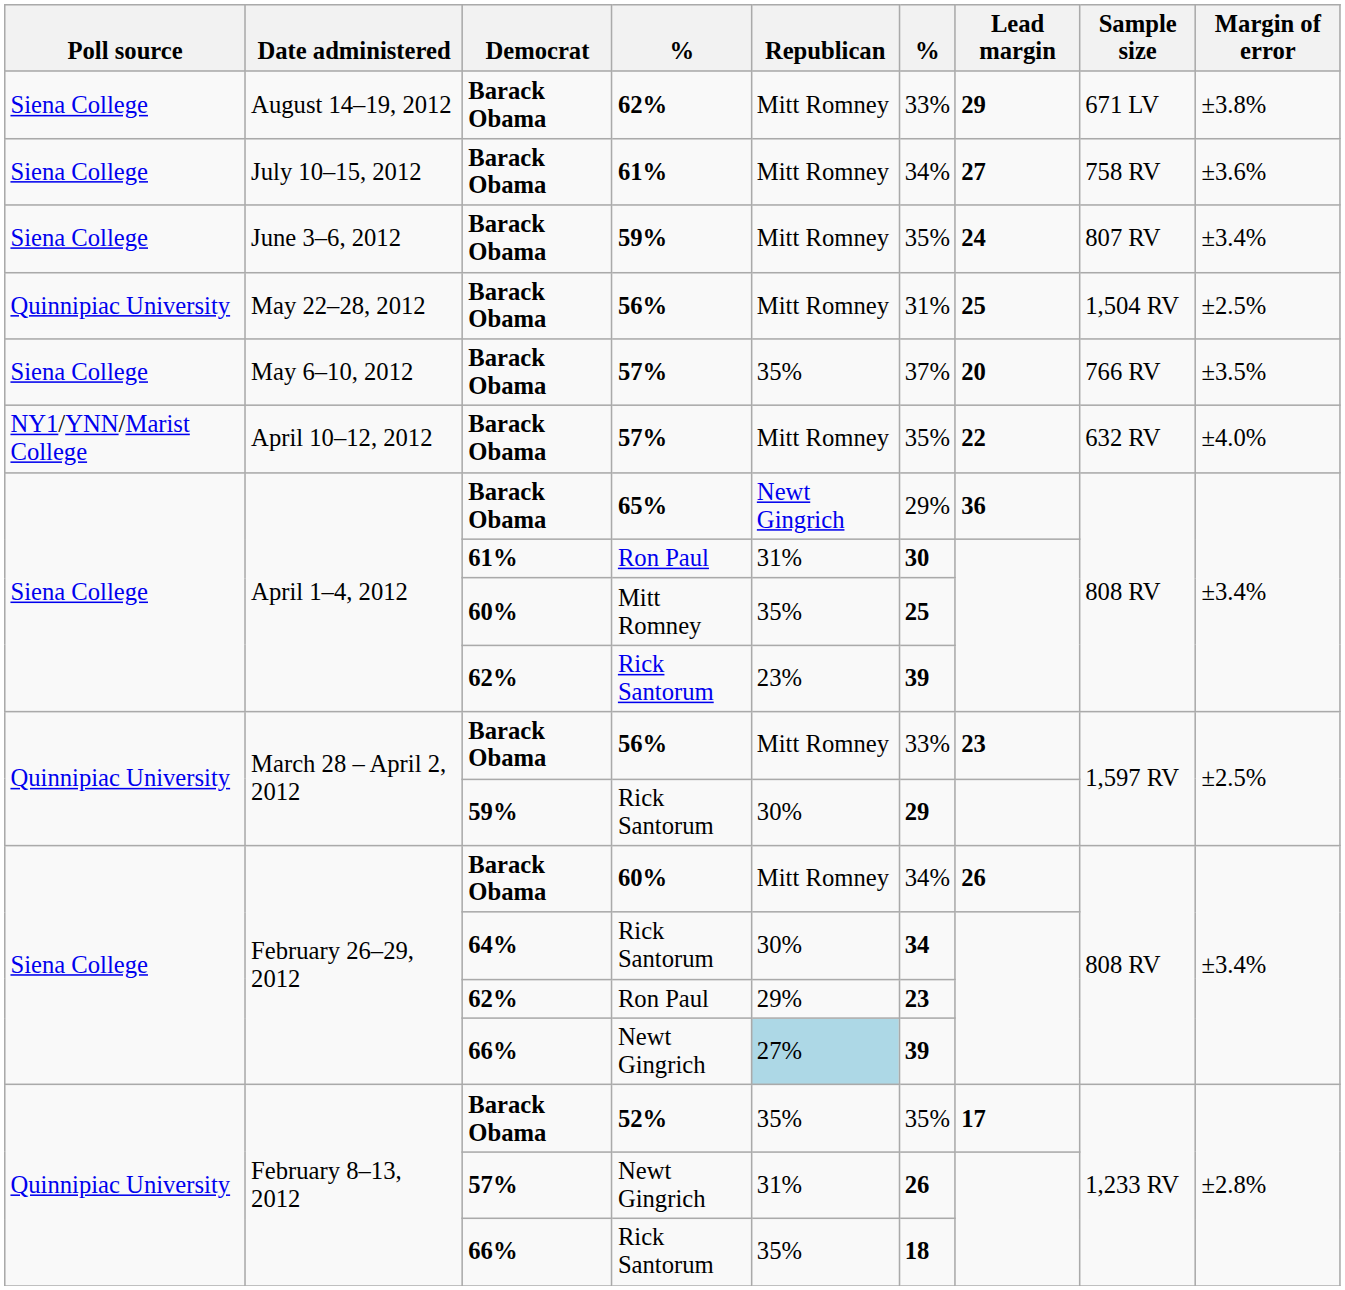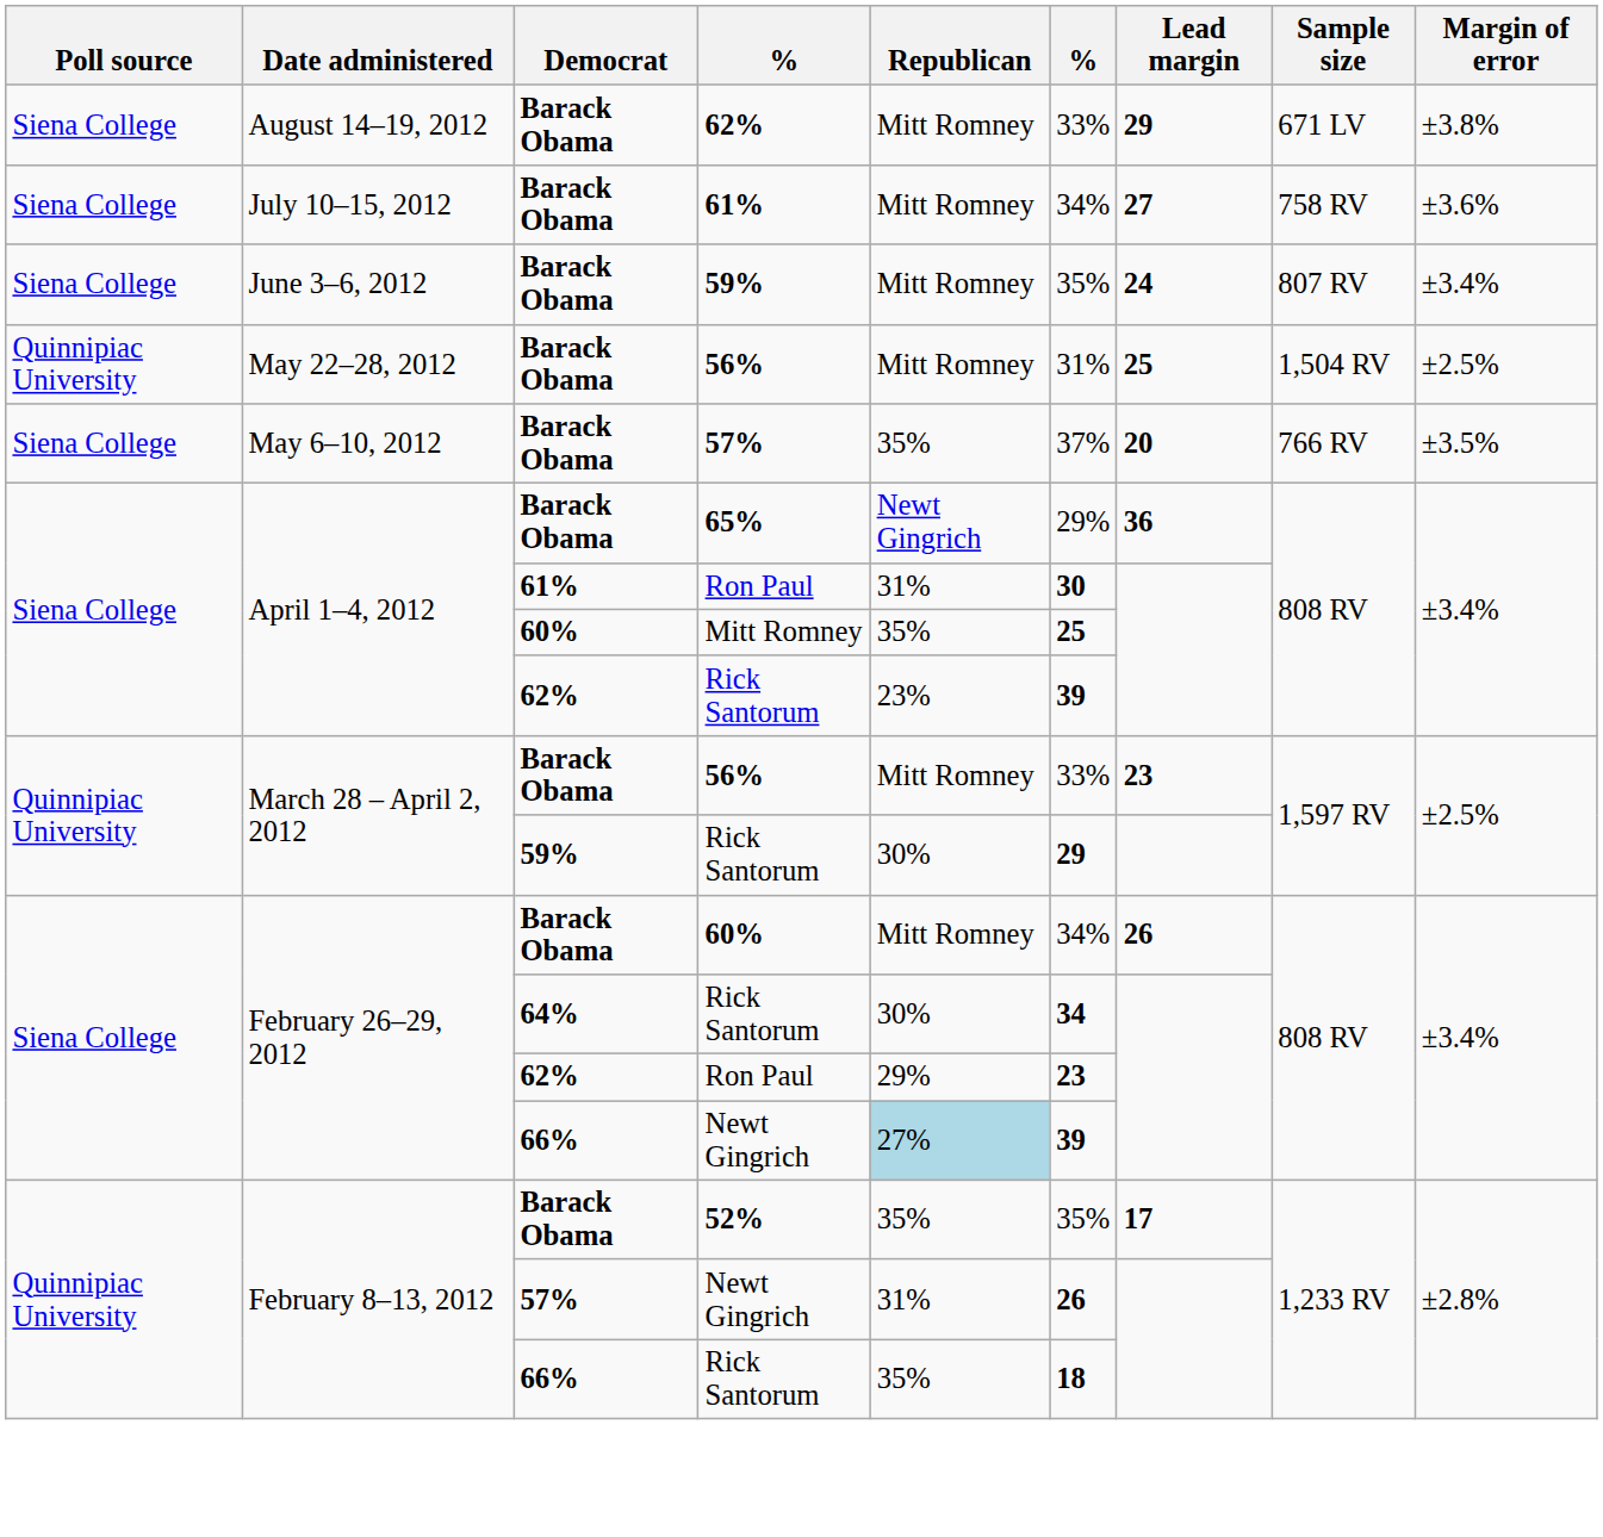- row: NY1/YNN/Marist College | April 10–12, 2012 | Barack Obama | 57% | Mitt Romney | 35% | 22 | 632 RV | ±4.0%
